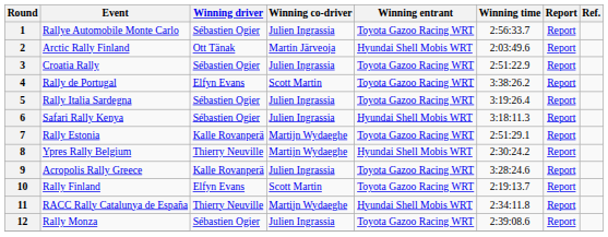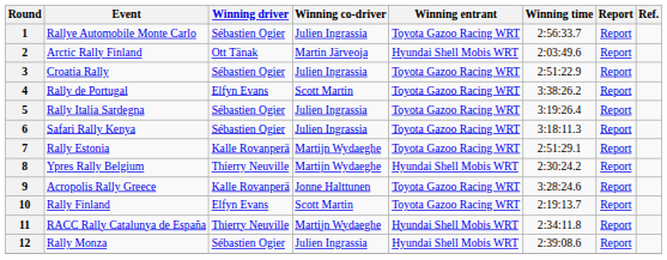6 | Winning entrant: Hyundai Shell Mobis WRT -> Toyota Gazoo Racing WRT
9 | Winning co-driver: Julien Ingrassia -> Jonne Halttunen
12 | Winning entrant: Toyota Gazoo Racing WRT -> Hyundai Shell Mobis WRT
